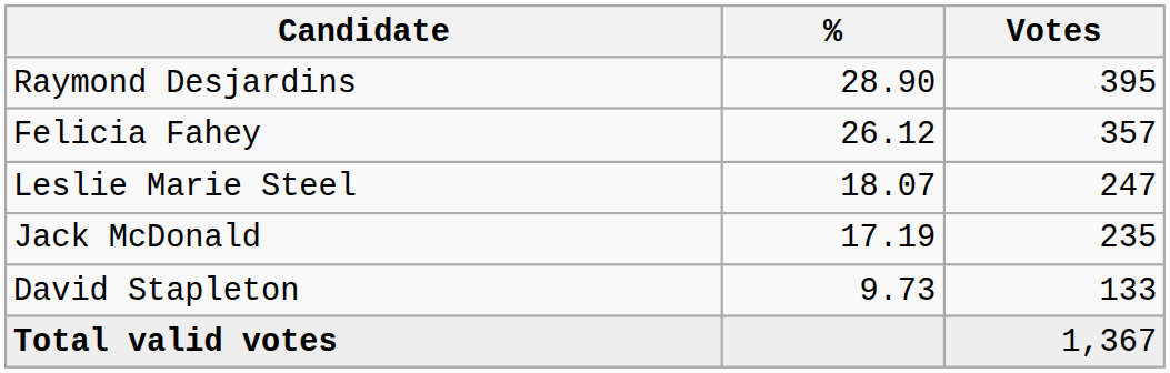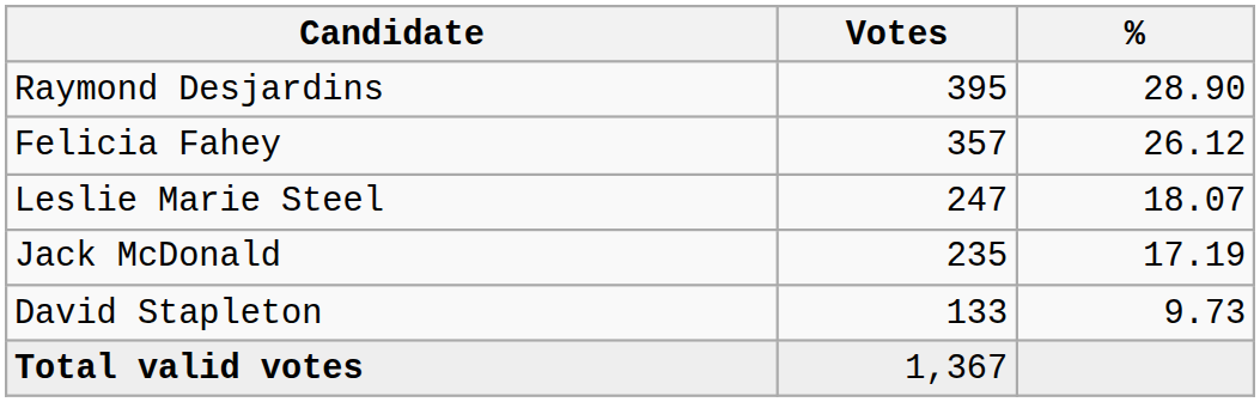columns swapped: Votes <-> %
